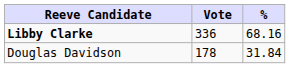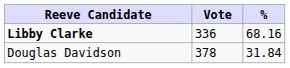Douglas Davidson | Vote: 178 -> 378
